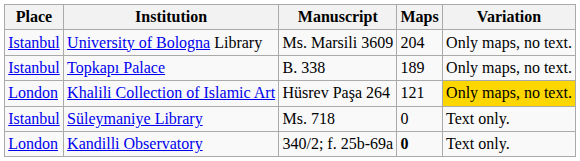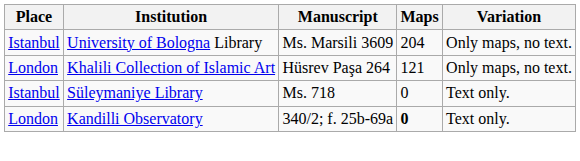- row: Istanbul | Topkapı Palace | B. 338 | 189 | Only maps, no text.
Khalili Collection of Islamic Art | Variation: gold background -> no background
